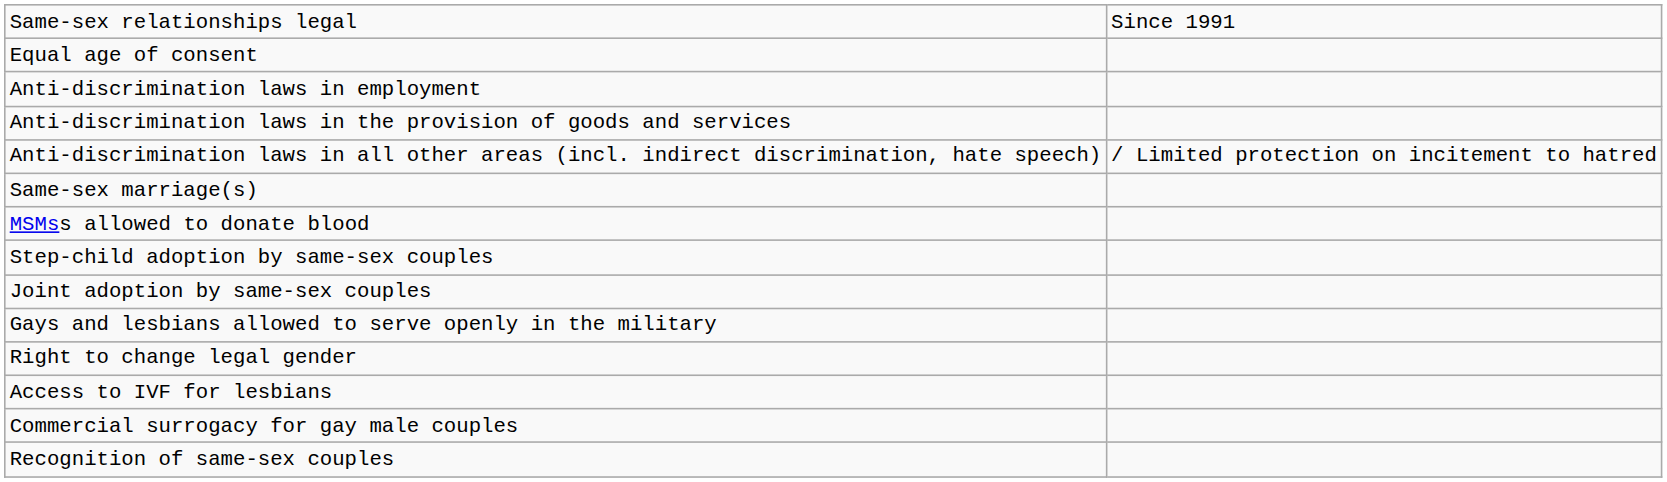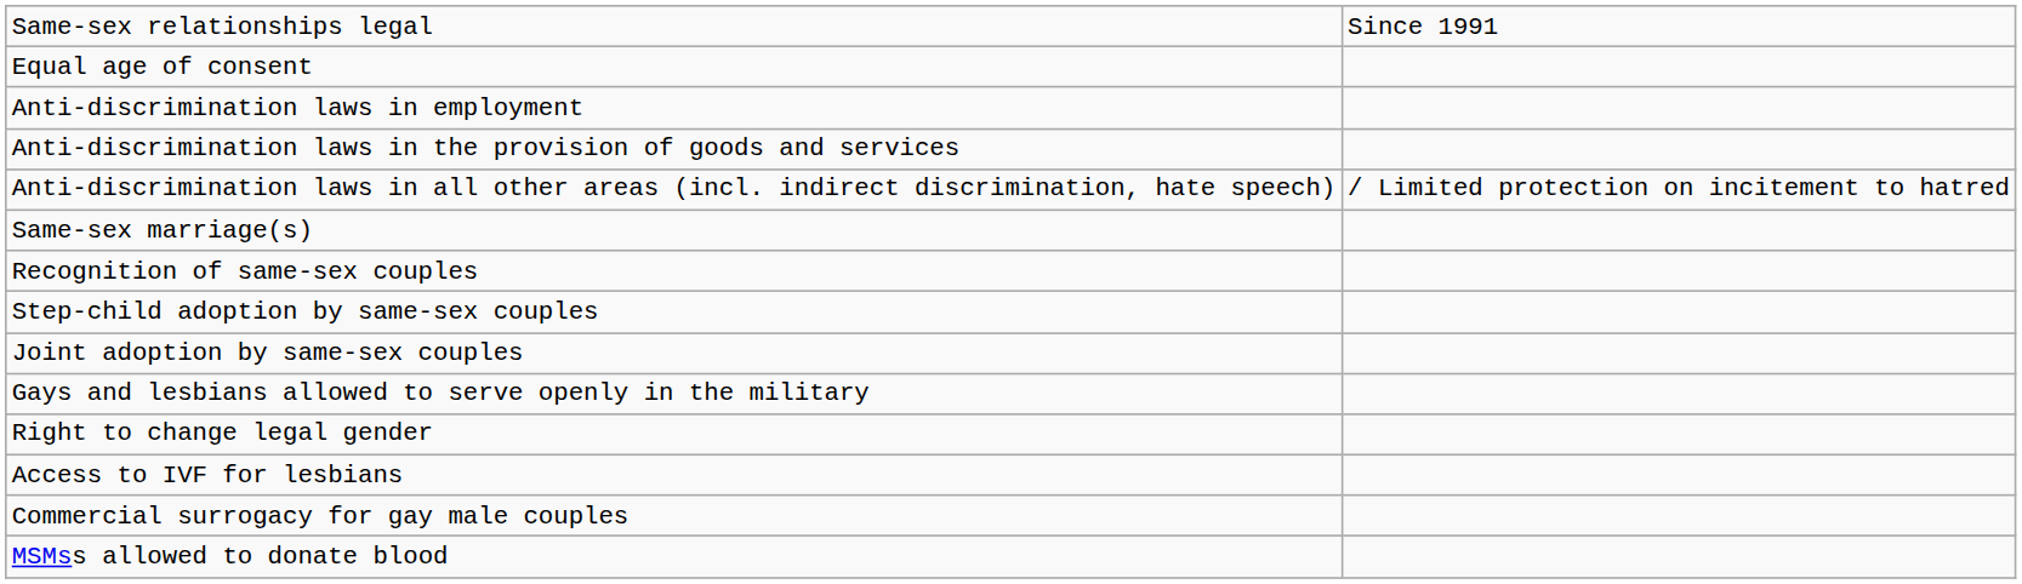rows swapped: Recognition of same-sex couples <-> MSMss allowed to donate blood
